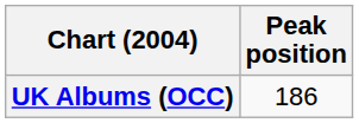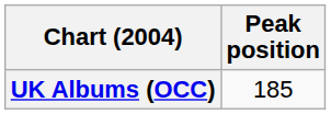UK Albums (OCC) | Peak position: 186 -> 185
